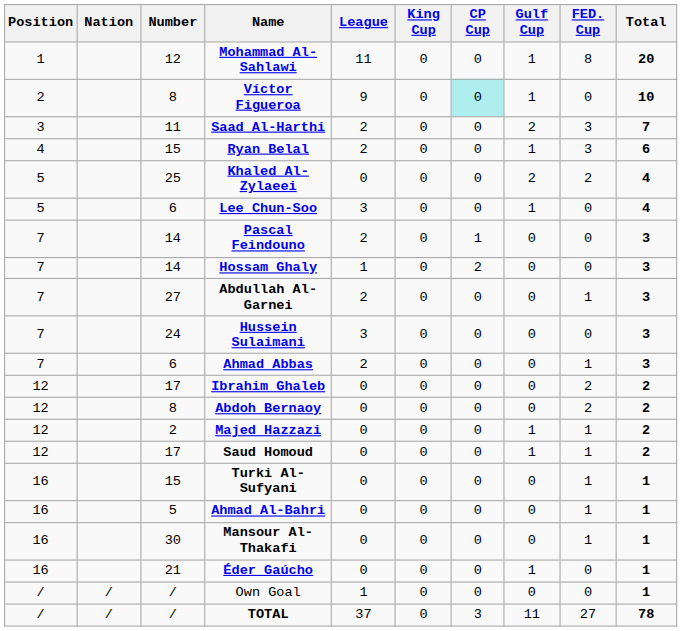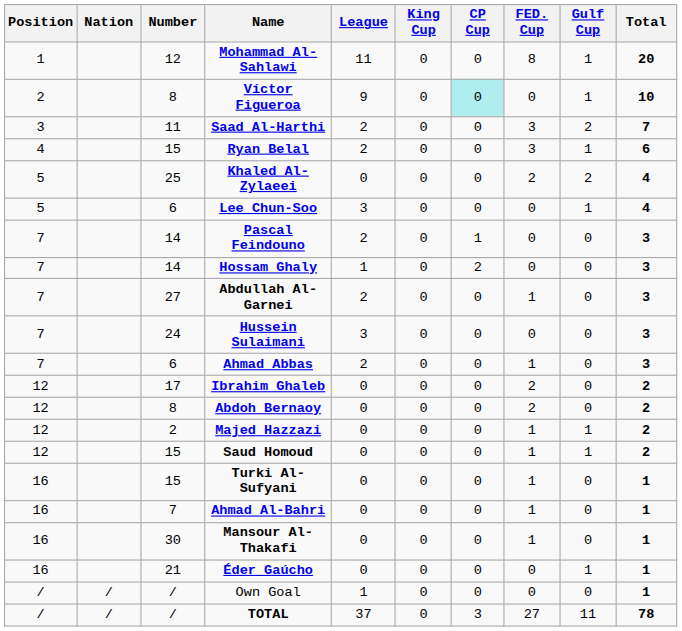columns swapped: FED. Cup <-> Gulf Cup
Saud Homoud | Number: 17 -> 15
Ahmad Al-Bahri | Number: 5 -> 7
